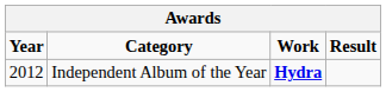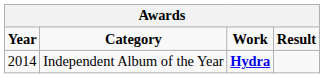Independent Album of the Year | Year: 2012 -> 2014
